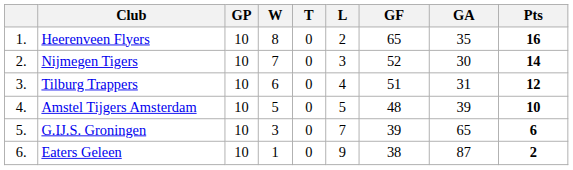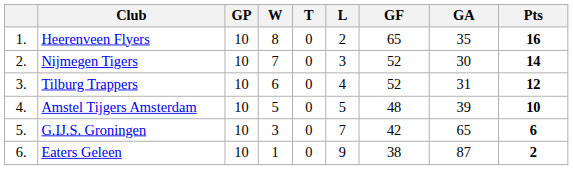Tilburg Trappers | GF: 51 -> 52
G.IJ.S. Groningen | GF: 39 -> 42
